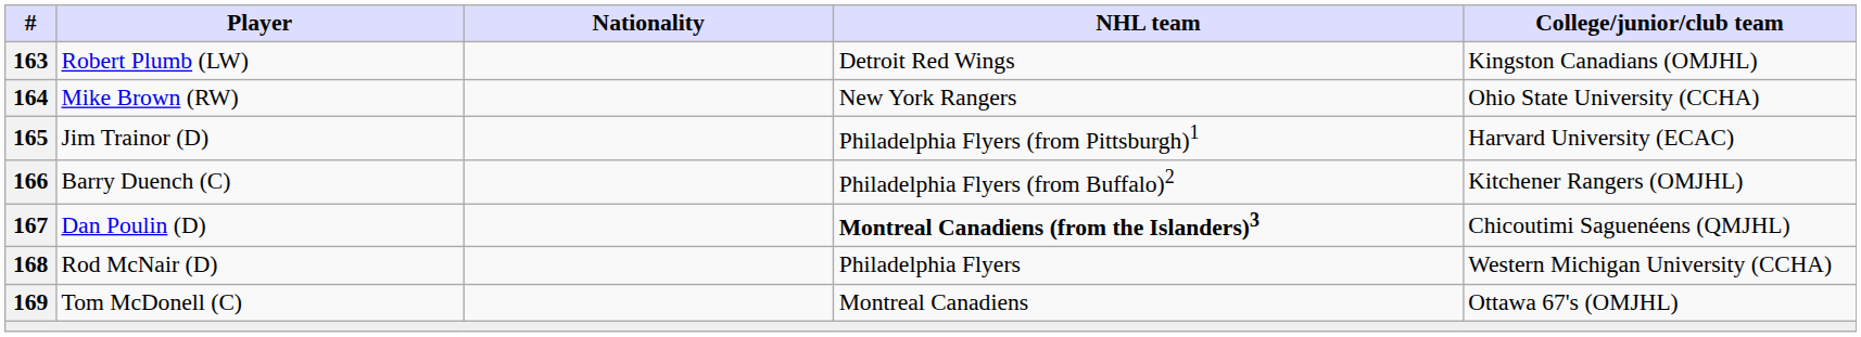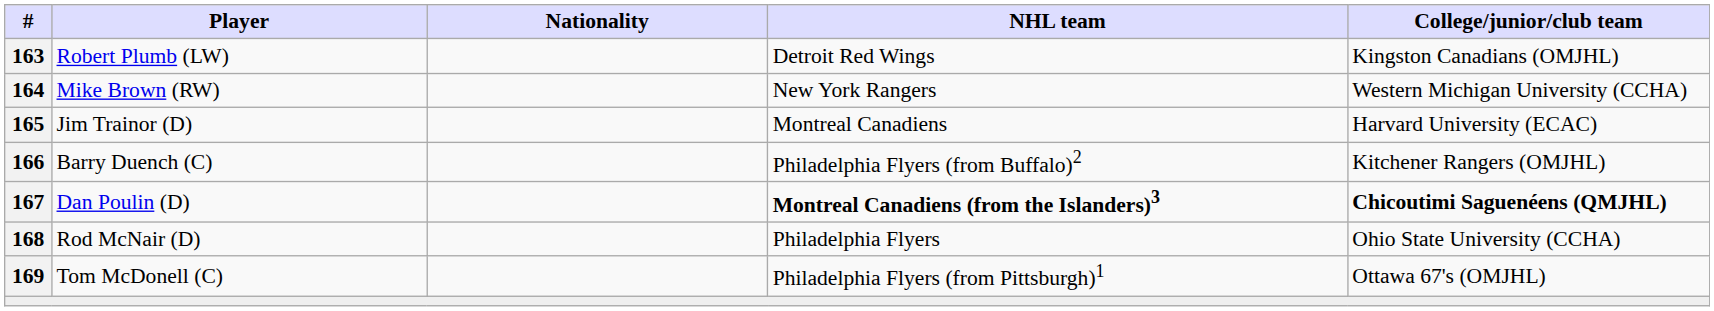Mike Brown (RW) | College/junior/club team: Ohio State University (CCHA) -> Western Michigan University (CCHA)
Jim Trainor (D) | NHL team: Philadelphia Flyers (from Pittsburgh)1 -> Montreal Canadiens
Dan Poulin (D) | College/junior/club team: normal -> bold
Rod McNair (D) | College/junior/club team: Western Michigan University (CCHA) -> Ohio State University (CCHA)
Tom McDonell (C) | NHL team: Montreal Canadiens -> Philadelphia Flyers (from Pittsburgh)1
